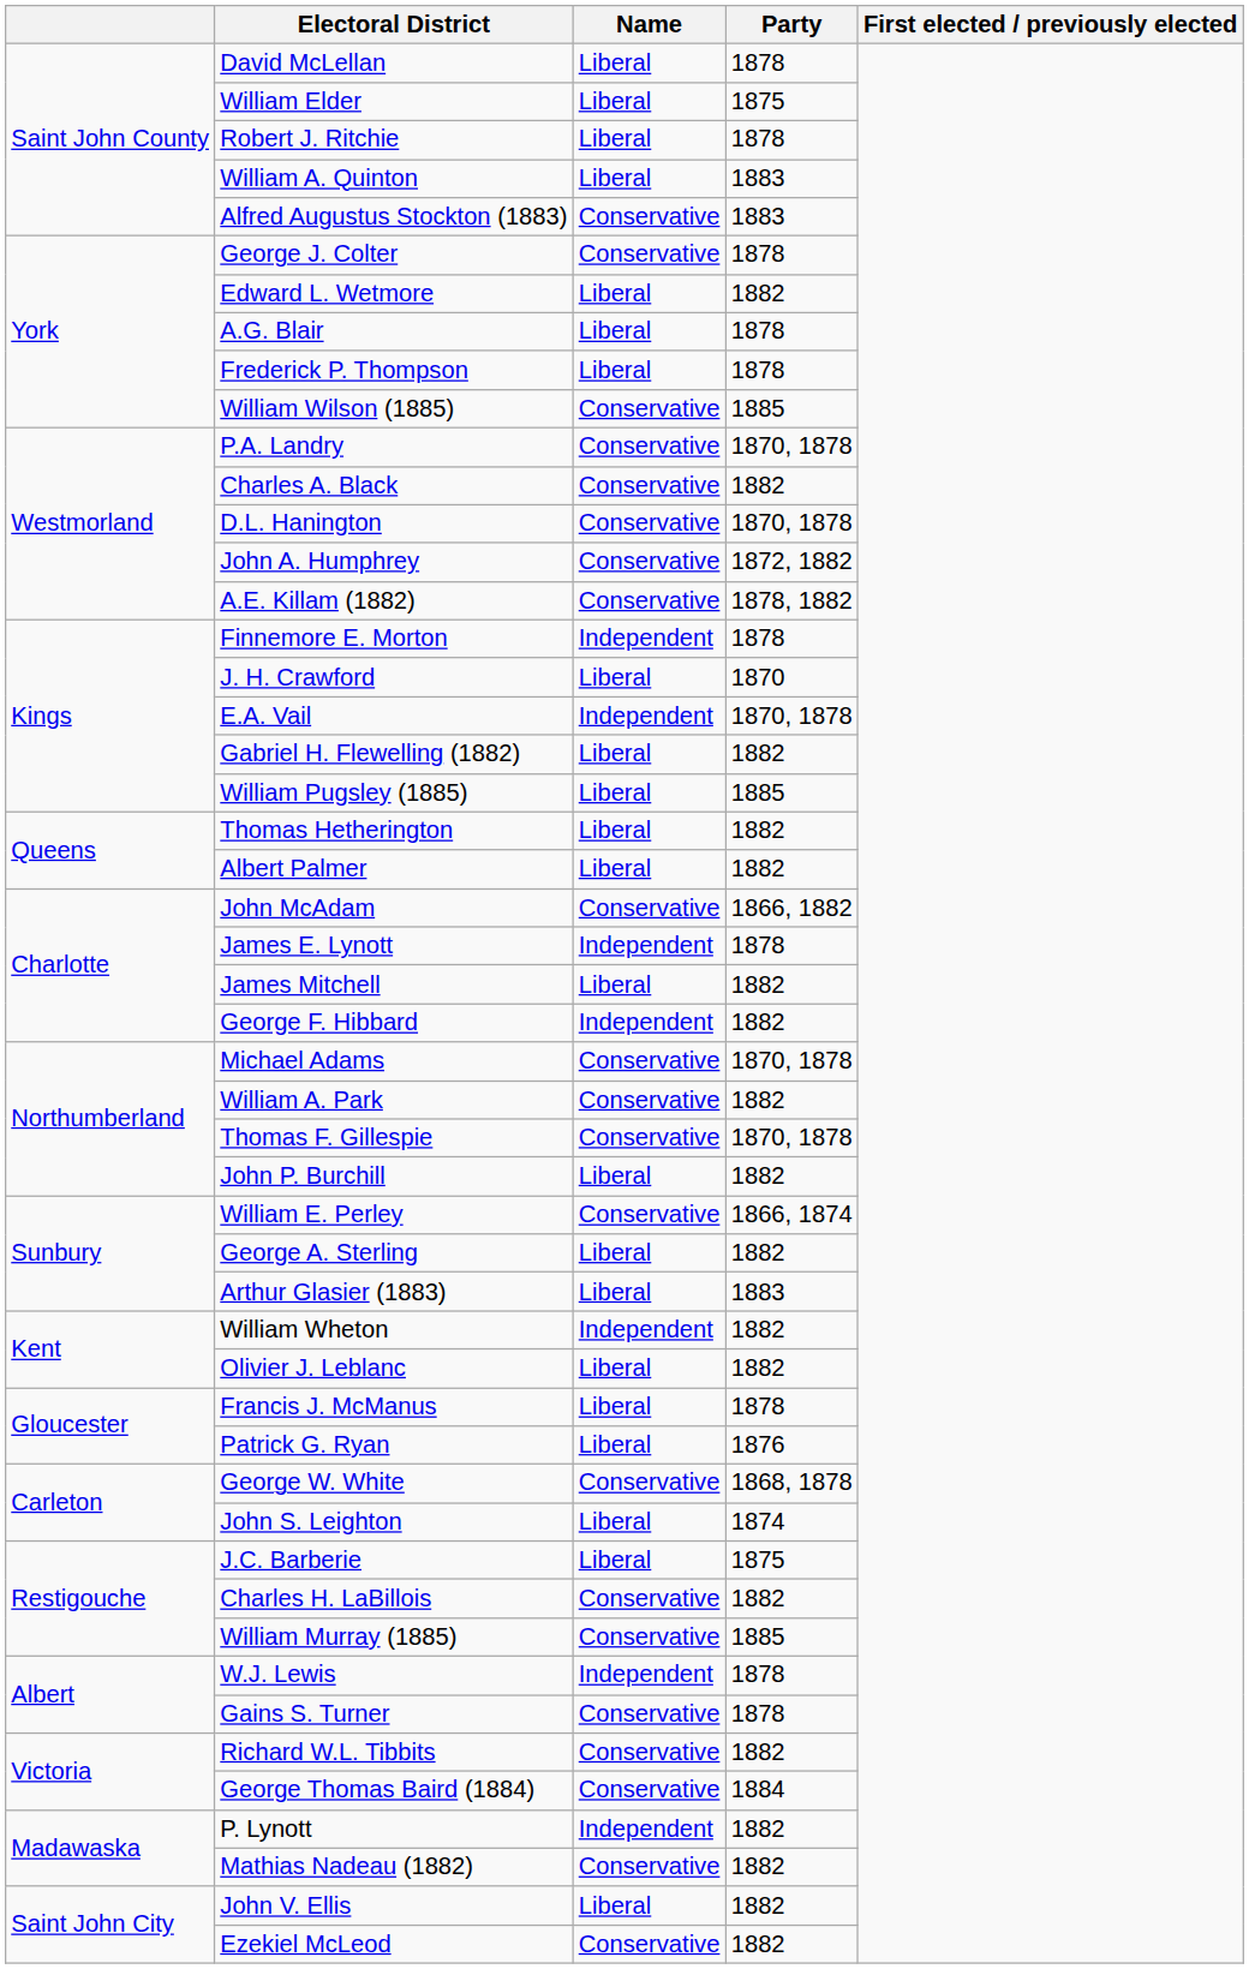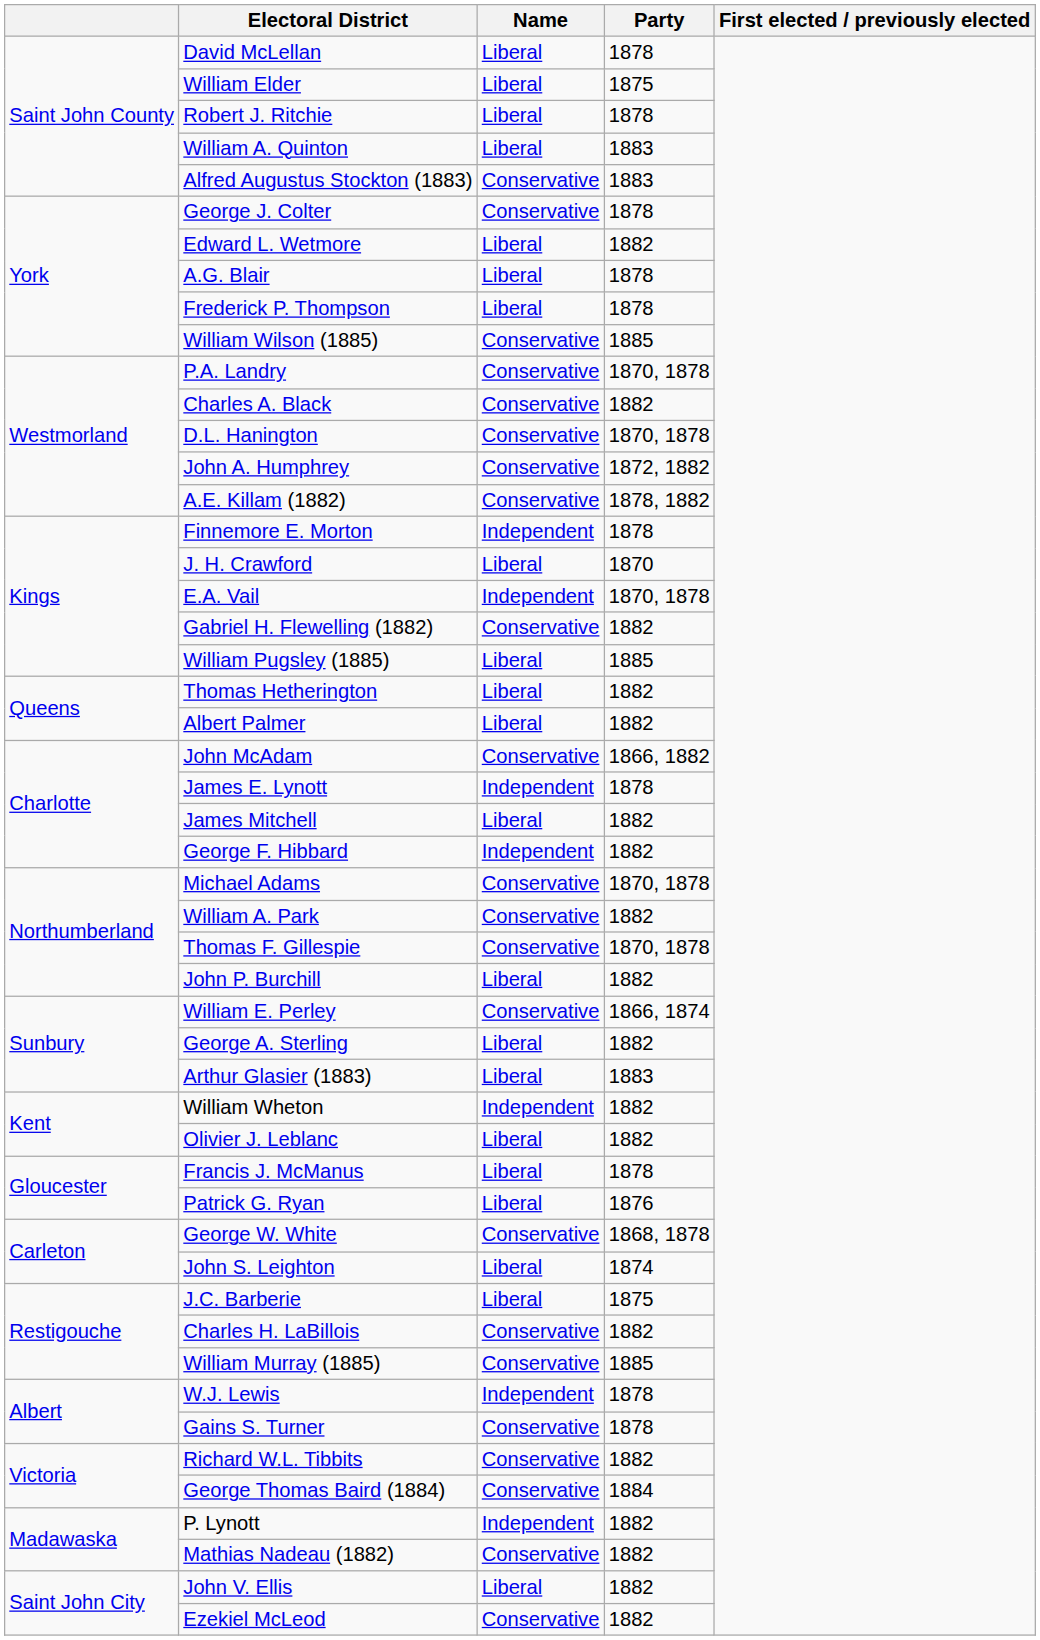Gabriel H. Flewelling (1882) | Name: Liberal -> Conservative
